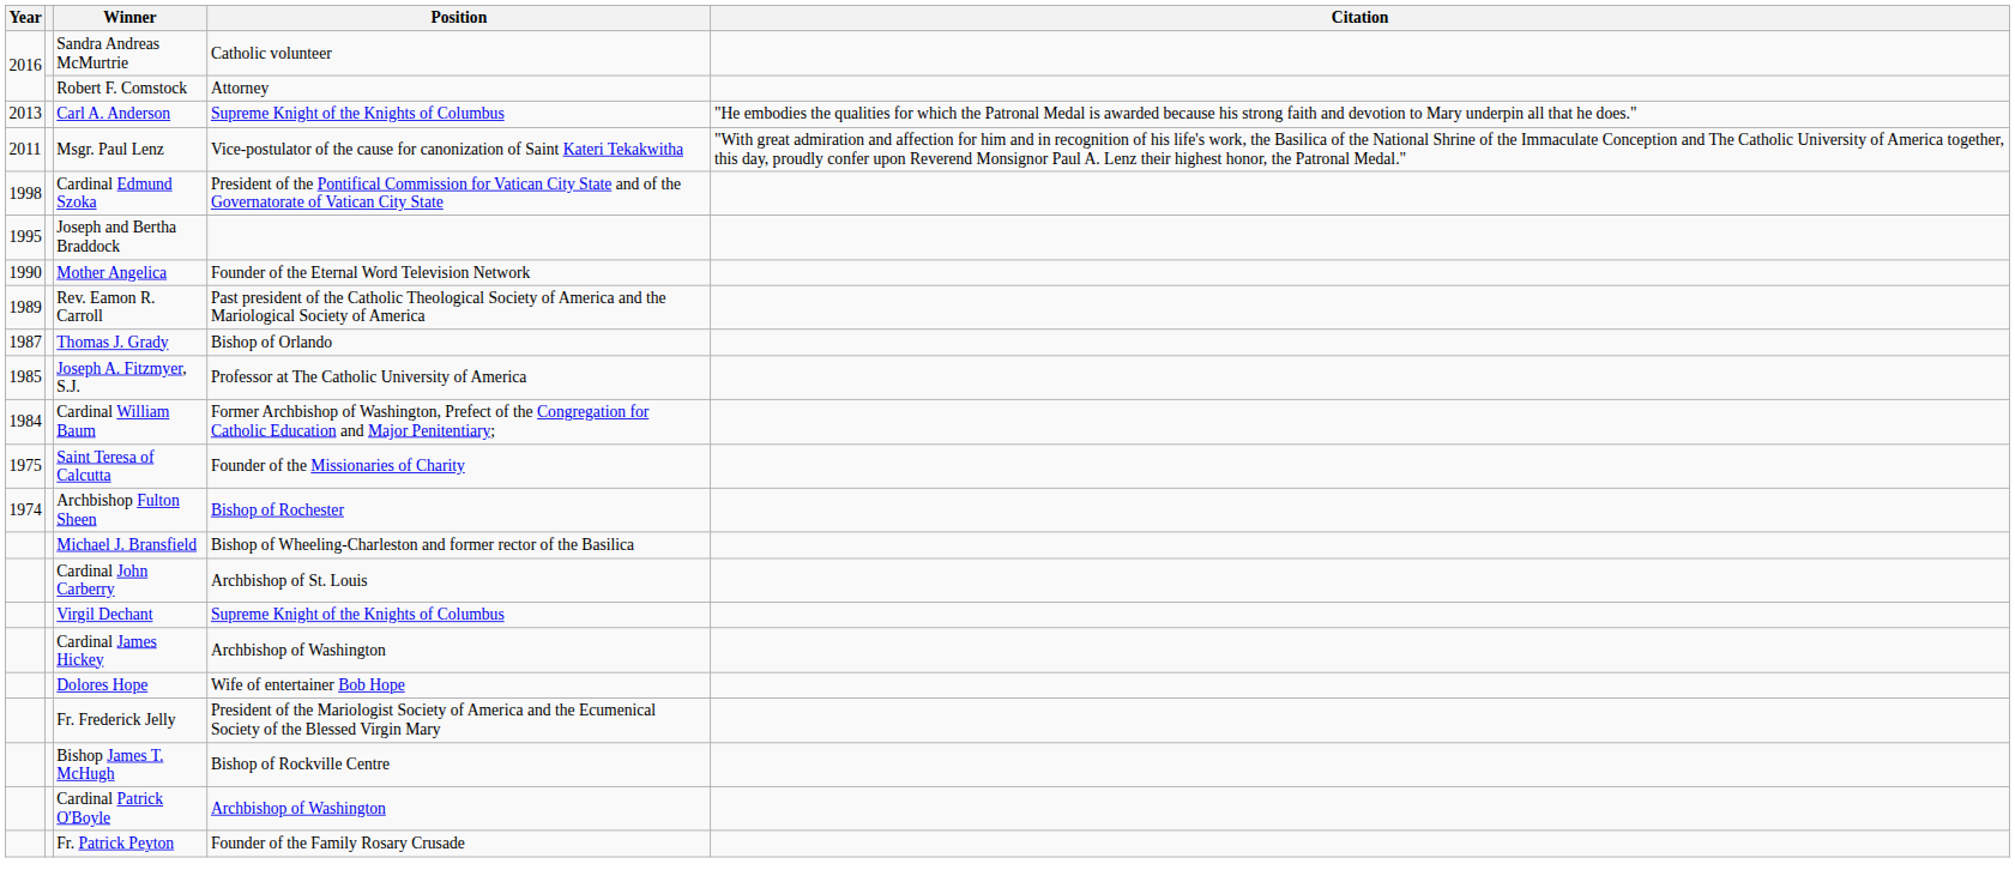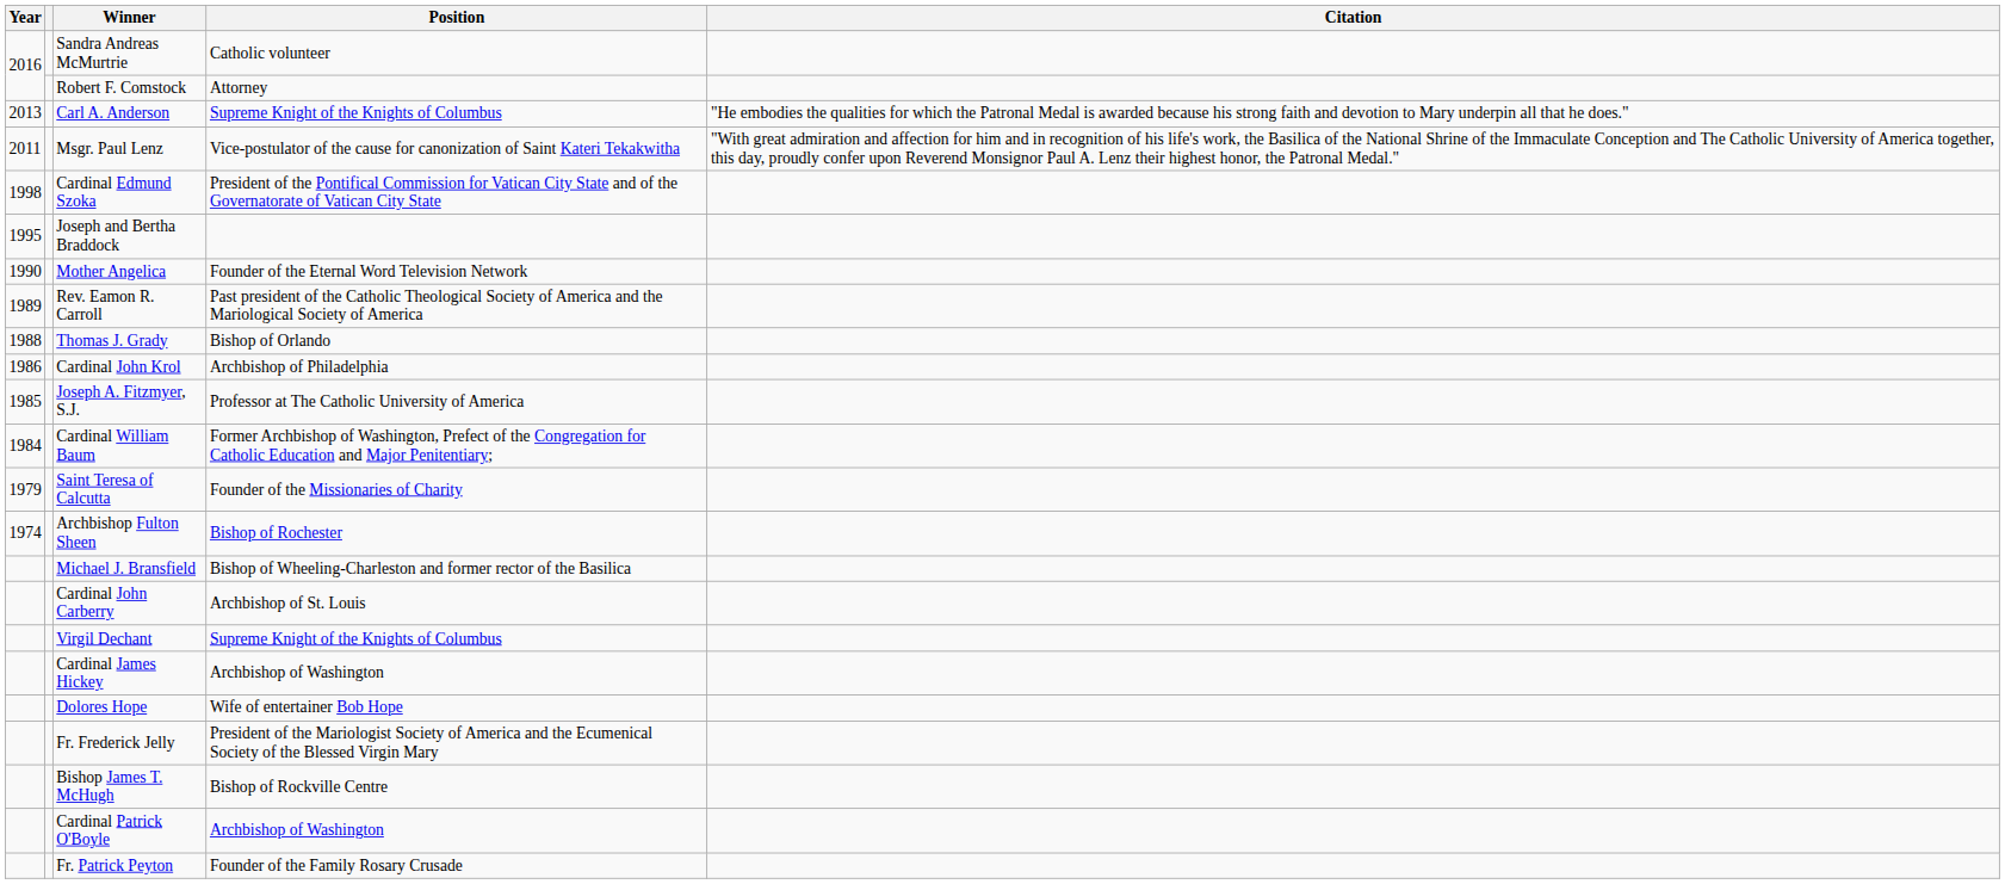Thomas J. Grady | Year: 1987 -> 1988
+ row: 1986 | Cardinal John Krol | Archbishop of Philadelphia
Saint Teresa of Calcutta | Year: 1975 -> 1979
